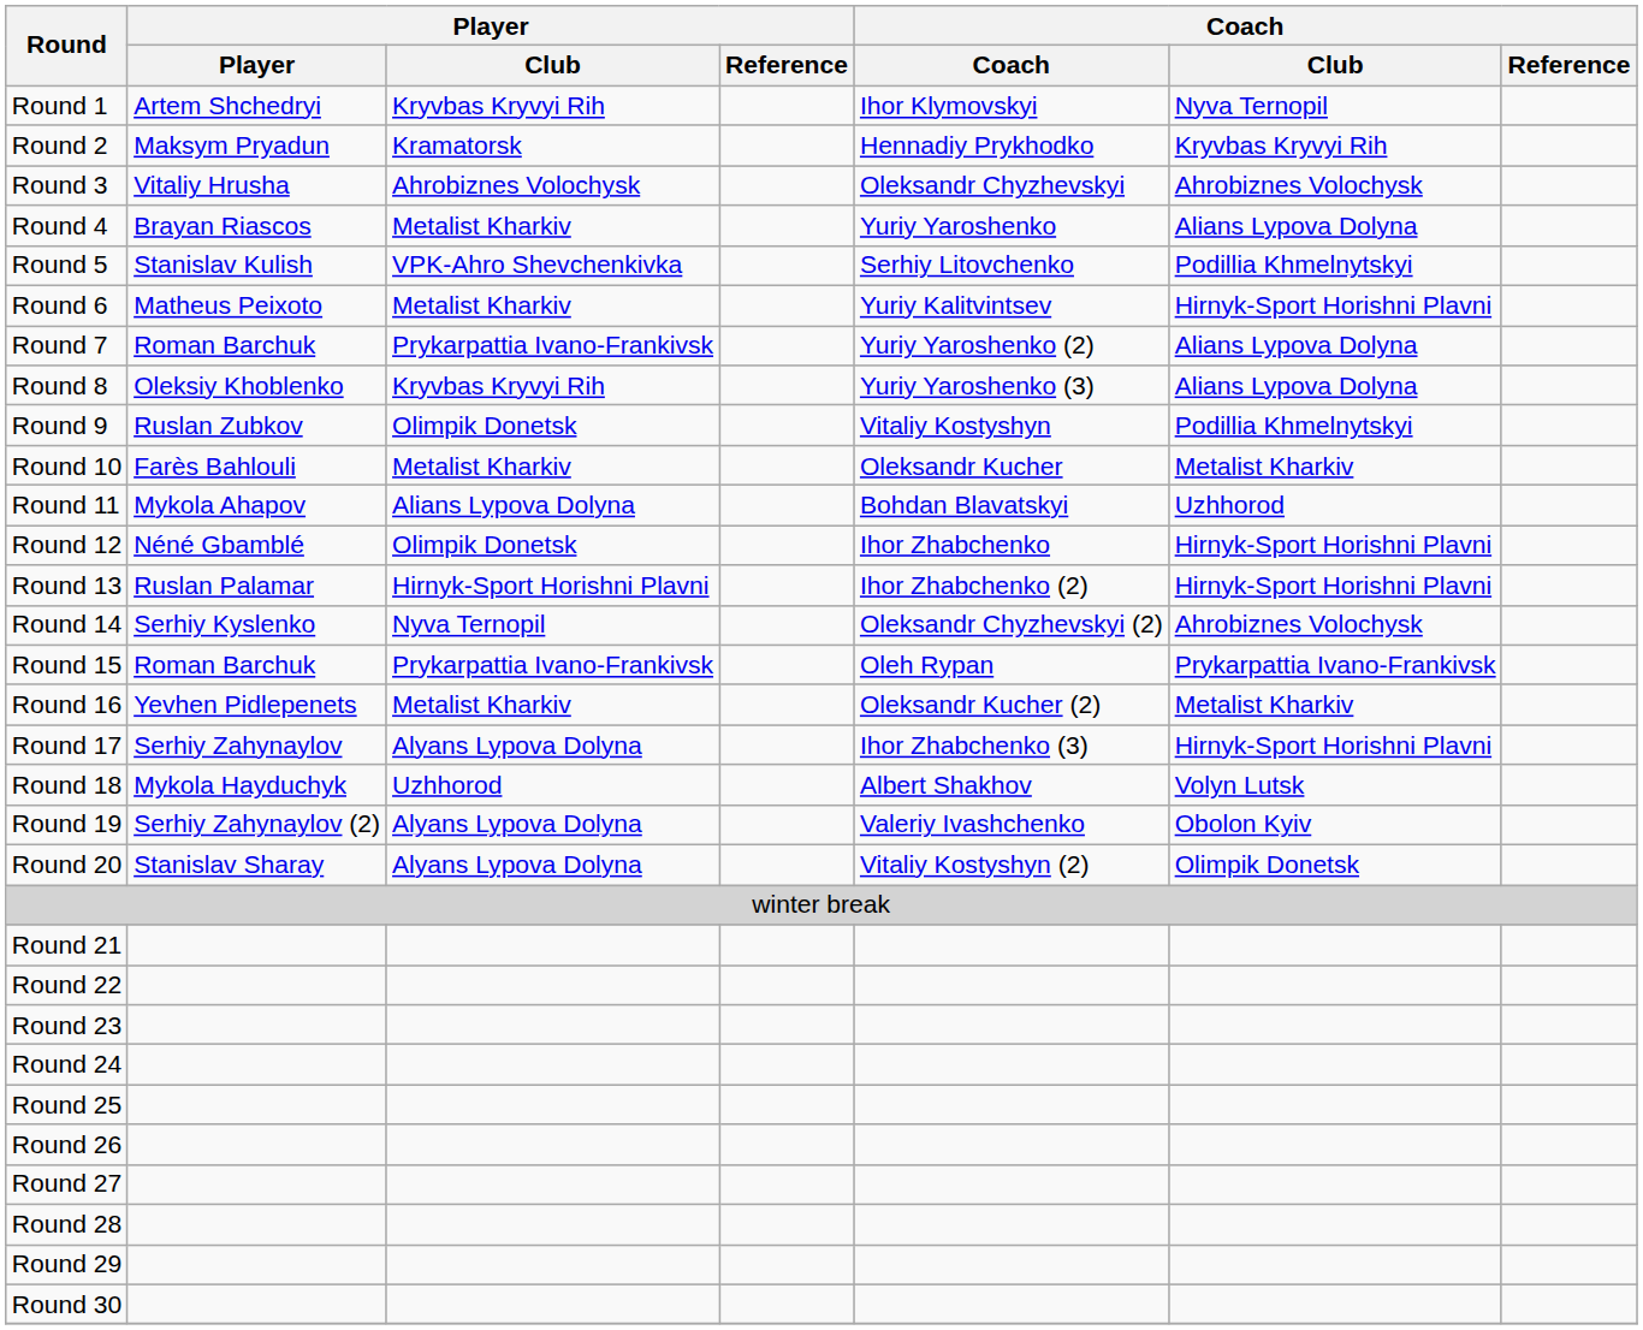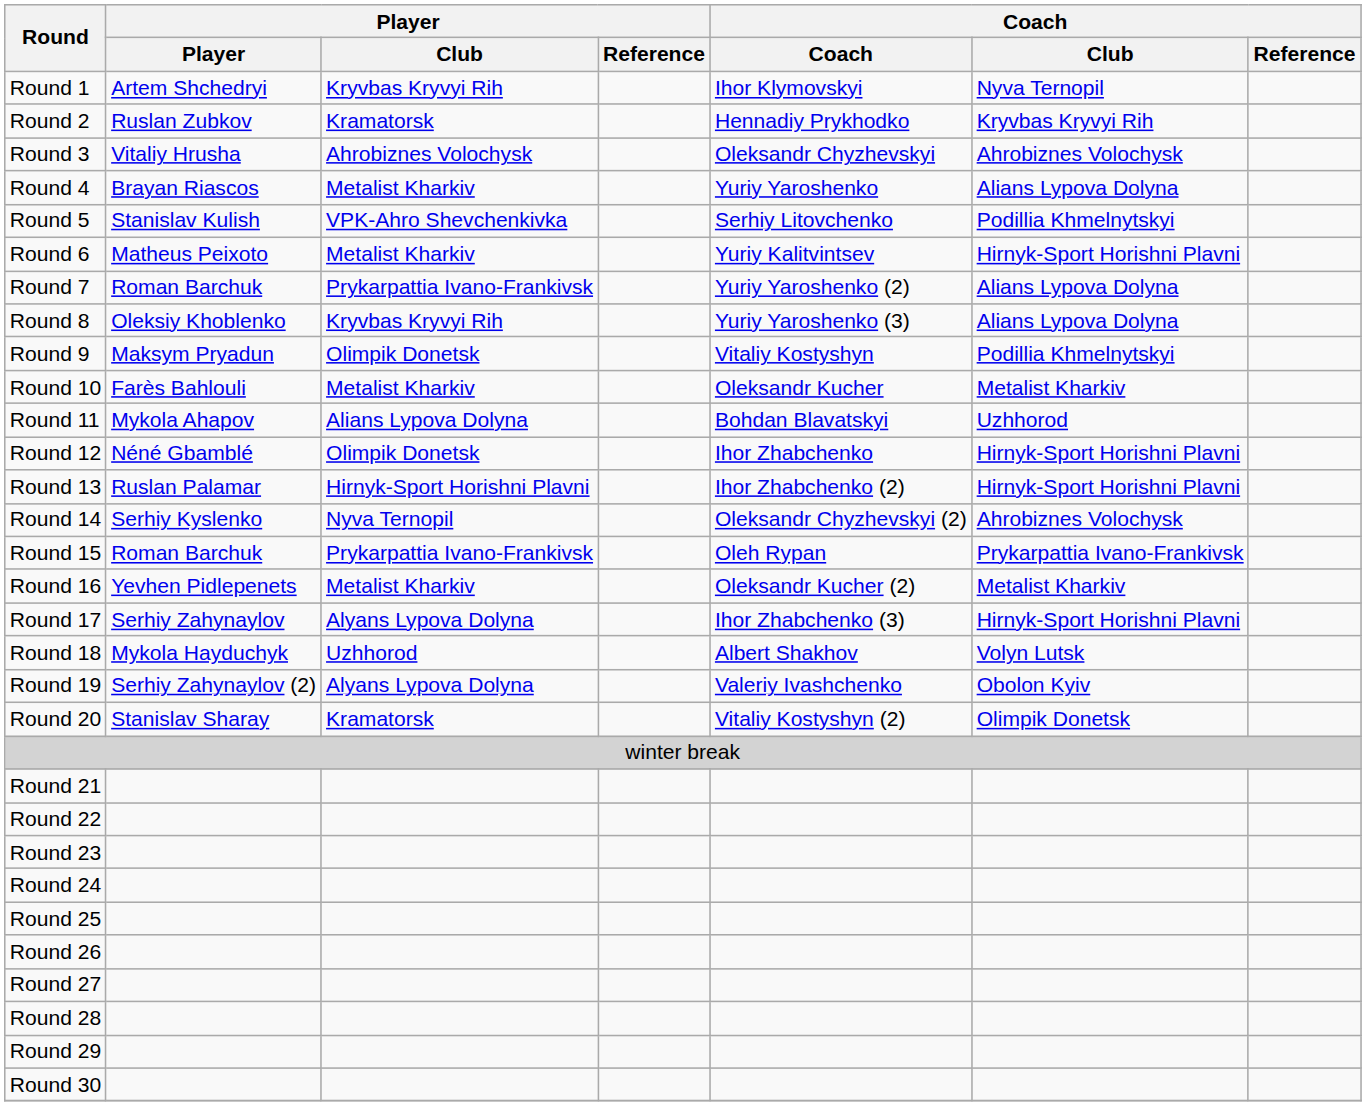Round 2 | Player: Maksym Pryadun -> Ruslan Zubkov
Round 9 | Player: Ruslan Zubkov -> Maksym Pryadun
Round 20 | Player / Club: Alyans Lypova Dolyna -> Kramatorsk
